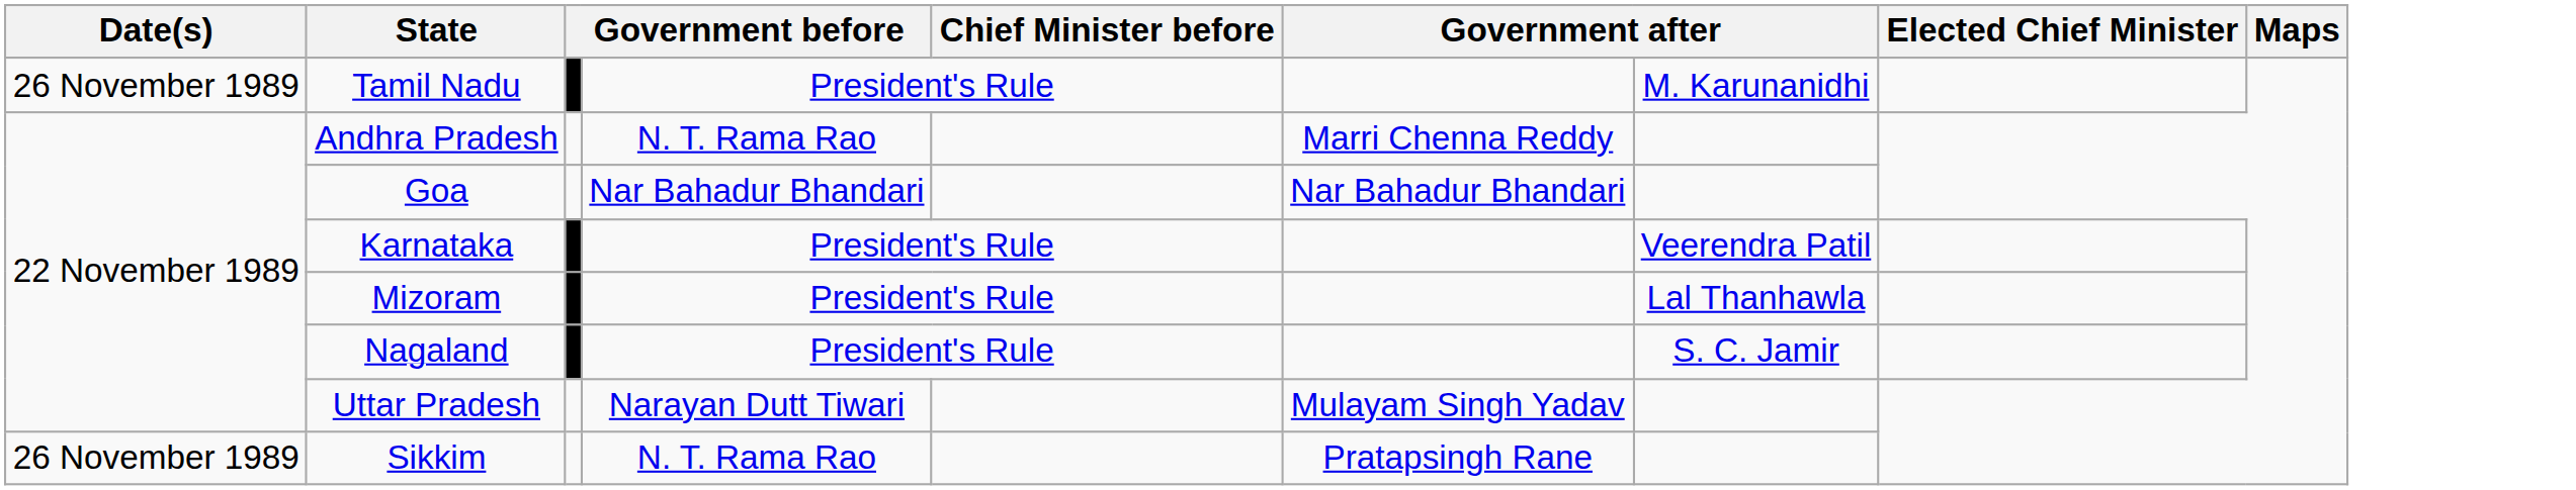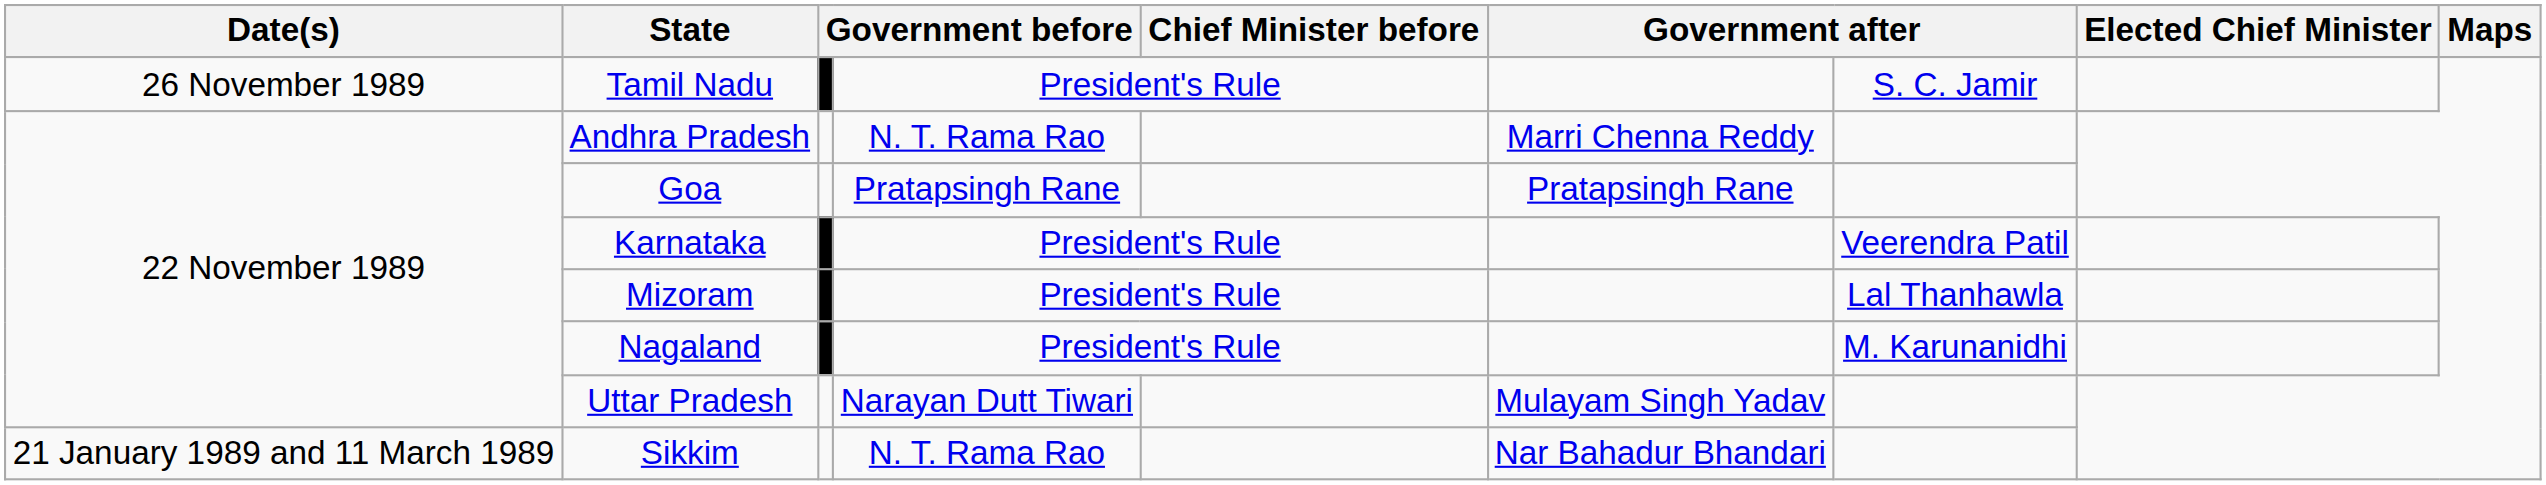Tamil Nadu | column 7: M. Karunanidhi -> S. C. Jamir
Goa | column 4: Nar Bahadur Bhandari -> Pratapsingh Rane
Goa | column 6: Nar Bahadur Bhandari -> Pratapsingh Rane
Nagaland | column 7: S. C. Jamir -> M. Karunanidhi
Sikkim | Date(s): 26 November 1989 -> 21 January 1989 and 11 March 1989
Sikkim | column 6: Pratapsingh Rane -> Nar Bahadur Bhandari
